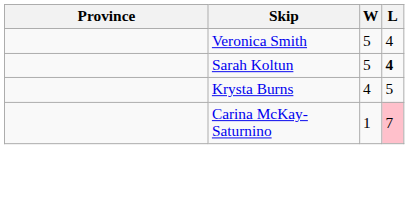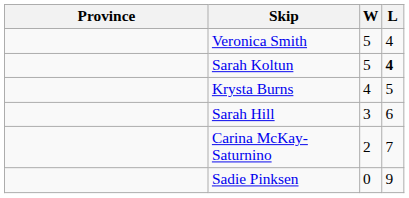+ row: Sarah Hill | 3 | 6
Carina McKay-Saturnino | W: 1 -> 2
Carina McKay-Saturnino | L: pink background -> no background
+ row: Sadie Pinksen | 0 | 9
